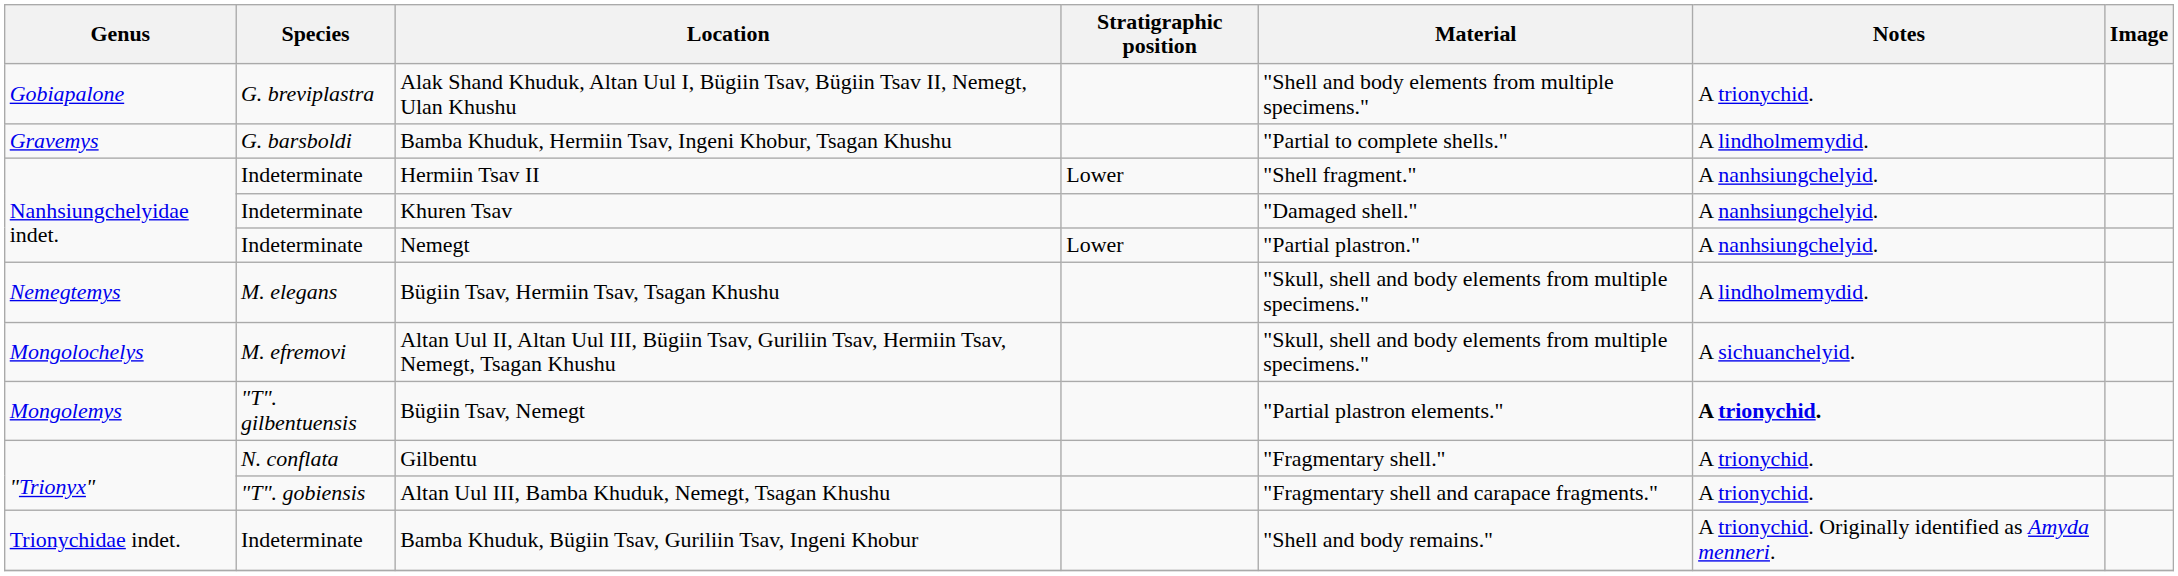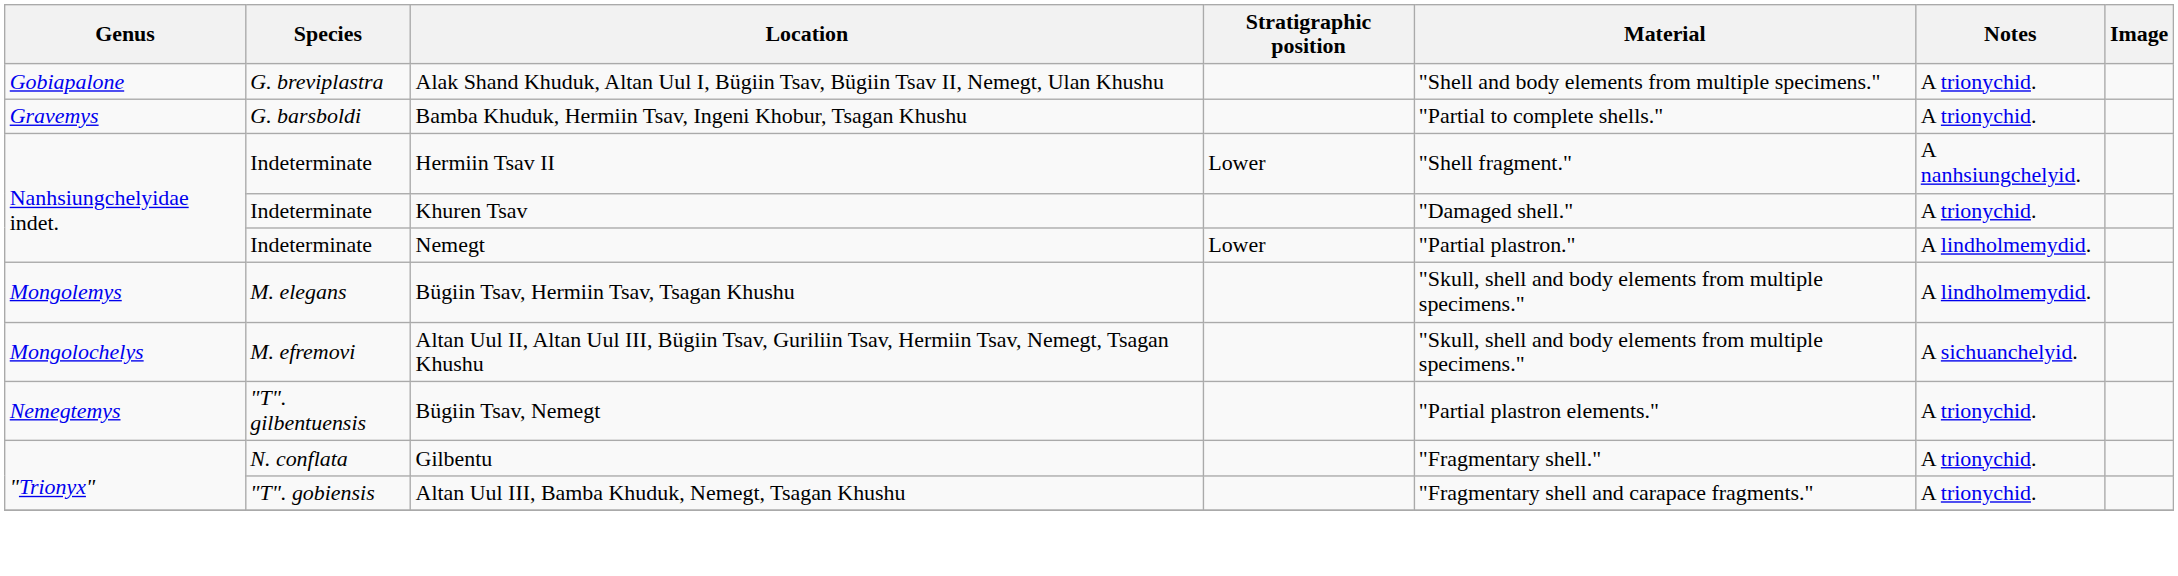Bamba Khuduk, Hermiin Tsav, Ingeni Khobur, Tsagan Khushu | Notes: A lindholmemydid. -> A trionychid.
Khuren Tsav | Notes: A nanhsiungchelyid. -> A trionychid.
Nemegt | Notes: A nanhsiungchelyid. -> A lindholmemydid.
Bügiin Tsav, Hermiin Tsav, Tsagan Khushu | Genus: Nemegtemys -> Mongolemys
Bügiin Tsav, Nemegt | Genus: Mongolemys -> Nemegtemys
Bügiin Tsav, Nemegt | Notes: bold -> normal
- row: Trionychidae indet. | Indeterminate | Bamba Khuduk, Bügiin Tsav, Guriliin Tsav, Ingeni Khobur | "Shell and body remains." | A trionychid. Originally identified as Amyda menneri.
